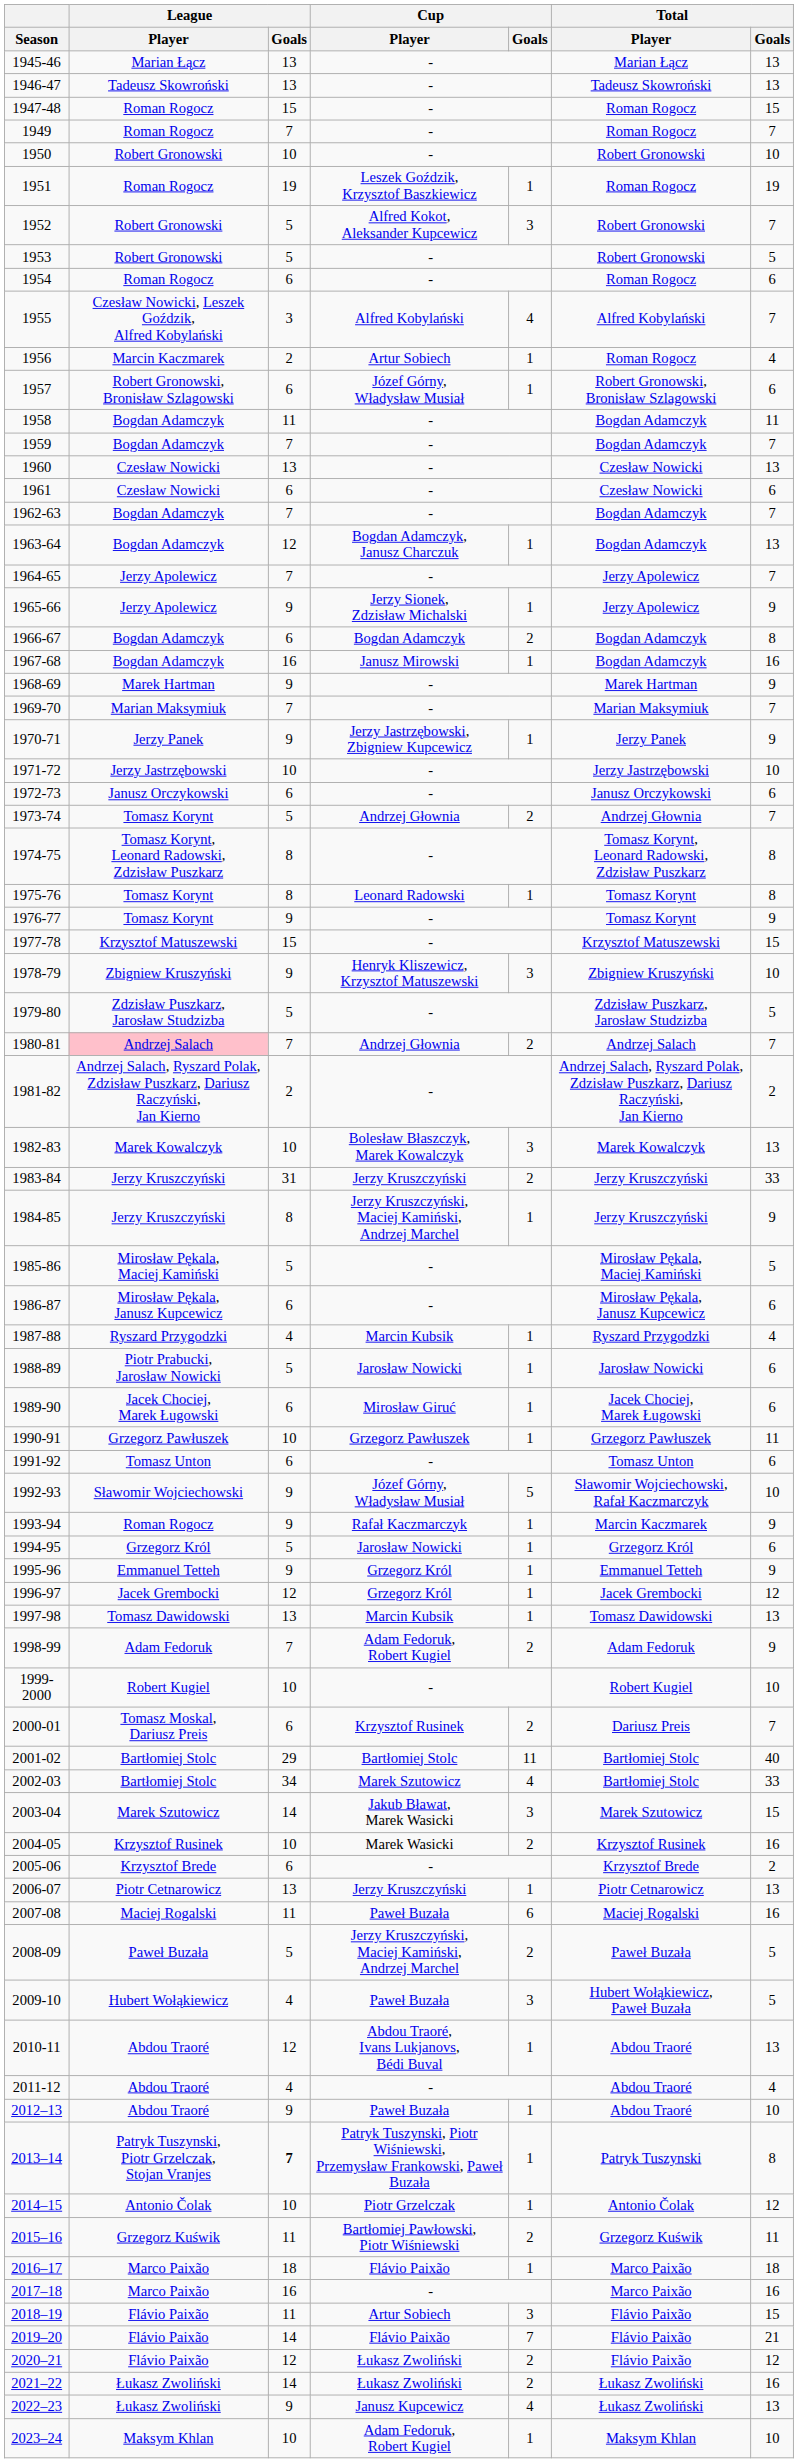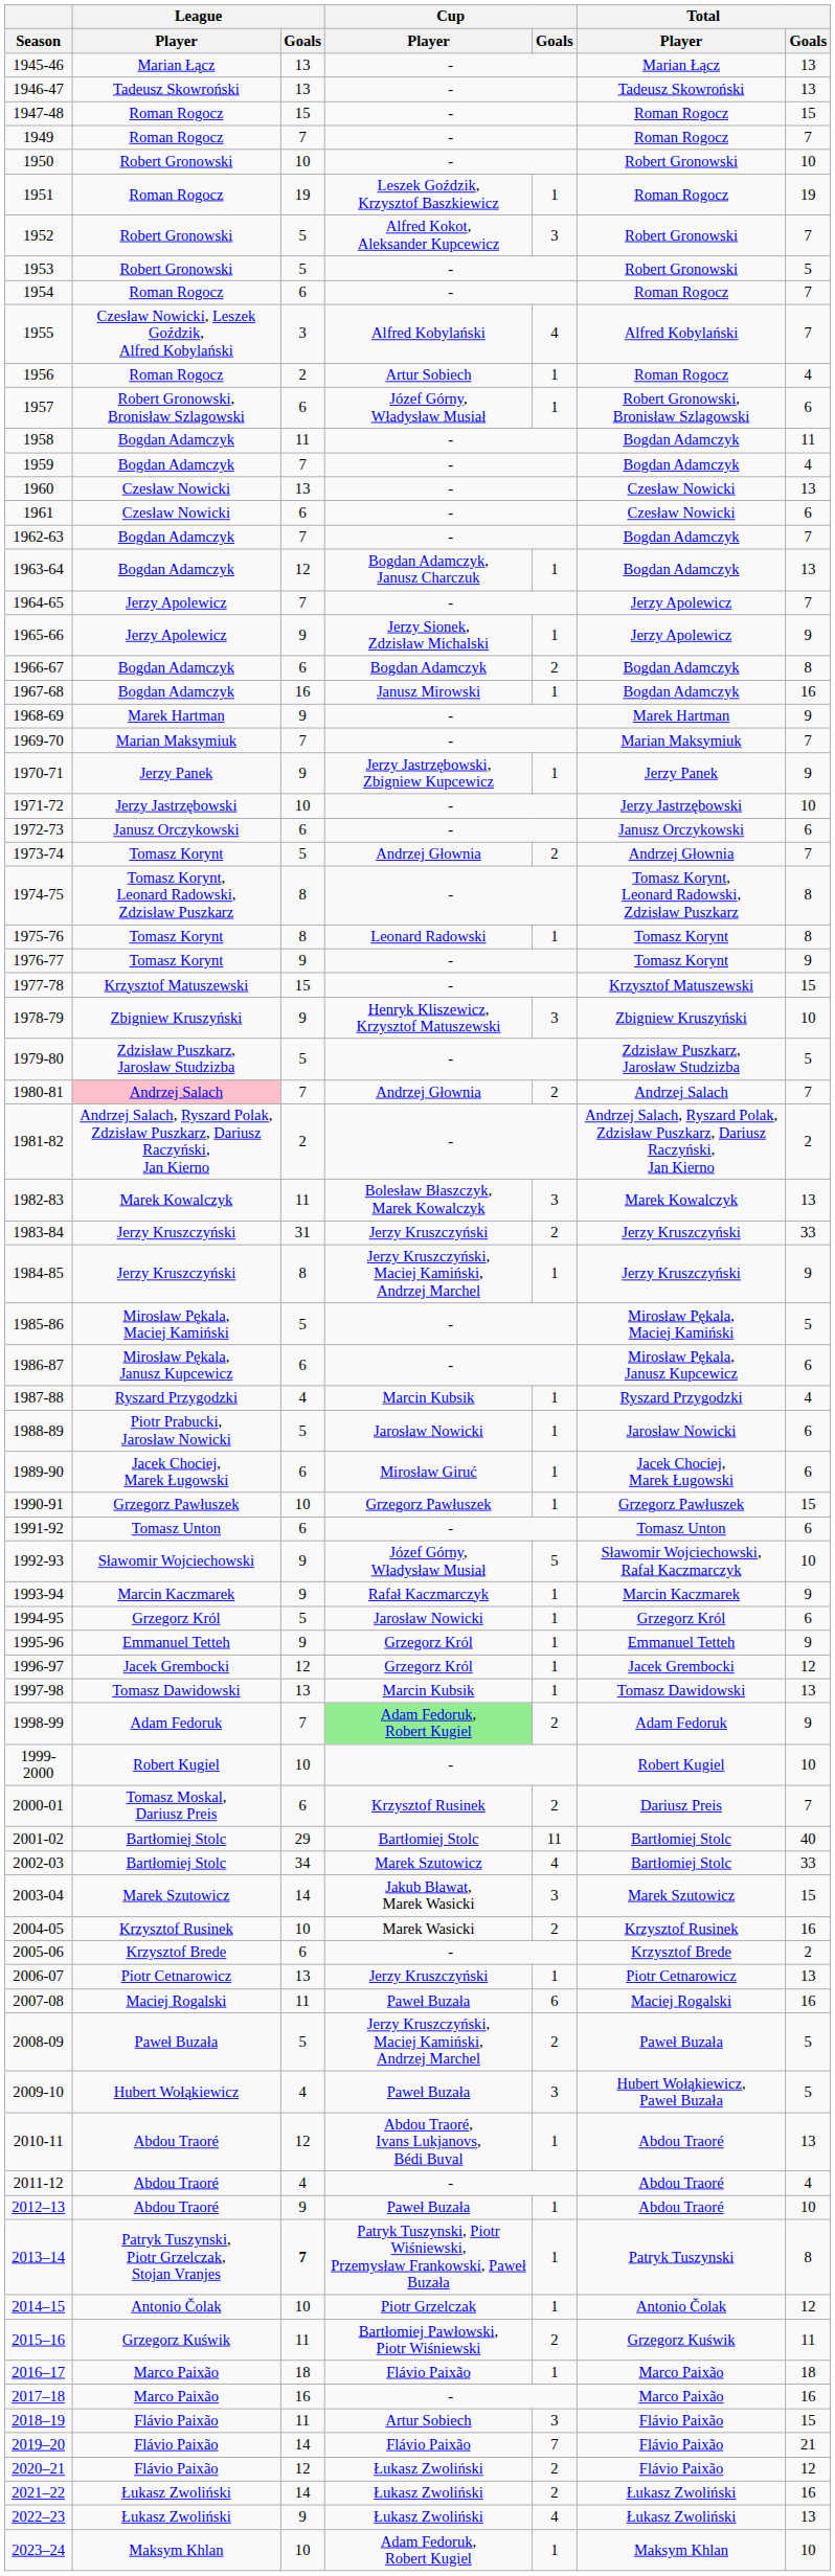1954 | Total / Goals: 6 -> 7
1956 | League / Player: Marcin Kaczmarek -> Roman Rogocz
1959 | Total / Goals: 7 -> 4
1982-83 | League / Goals: 10 -> 11
1990-91 | Total / Goals: 11 -> 15
1993-94 | League / Player: Roman Rogocz -> Marcin Kaczmarek
1998-99 | Cup / Player: no background -> lightgreen background
2022–23 | Cup / Player: Janusz Kupcewicz -> Łukasz Zwoliński
